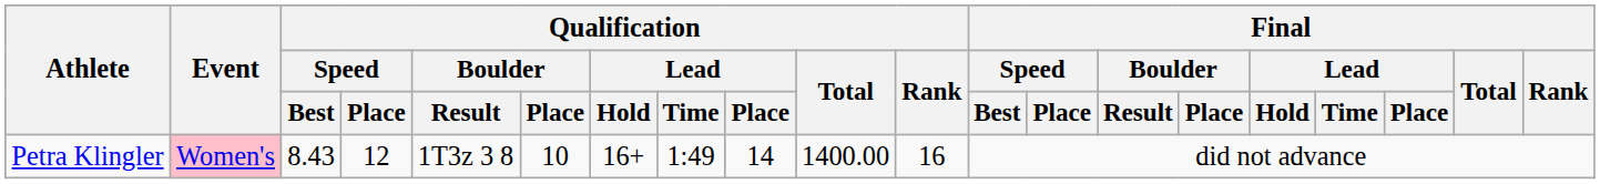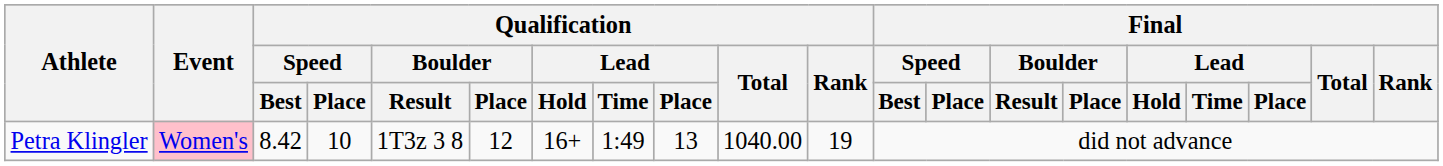Petra Klingler | Qualification / Speed / Best: 8.43 -> 8.42
Petra Klingler | Qualification / Speed / Place: 12 -> 10
Petra Klingler | Qualification / Boulder / Place: 10 -> 12
Petra Klingler | Qualification / Lead / Place: 14 -> 13
Petra Klingler | Qualification / Total: 1400.00 -> 1040.00
Petra Klingler | Qualification / Rank: 16 -> 19
